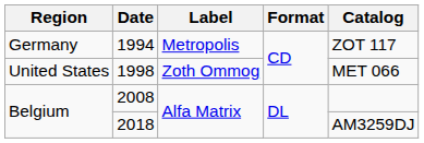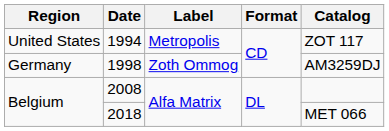1994 | Region: Germany -> United States
1998 | Region: United States -> Germany
1998 | Catalog: MET 066 -> AM3259DJ
2018 | Catalog: AM3259DJ -> MET 066
